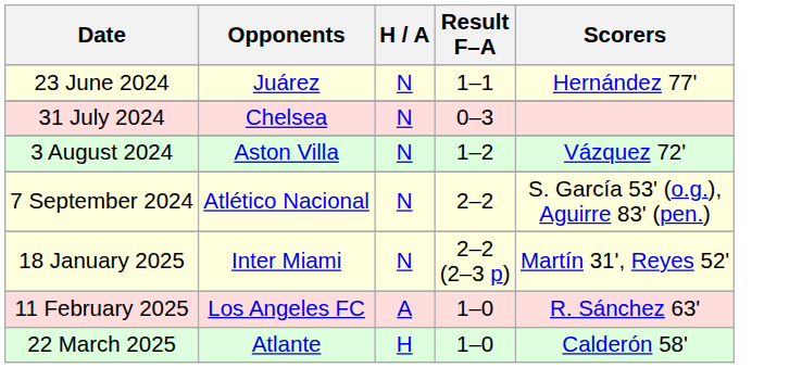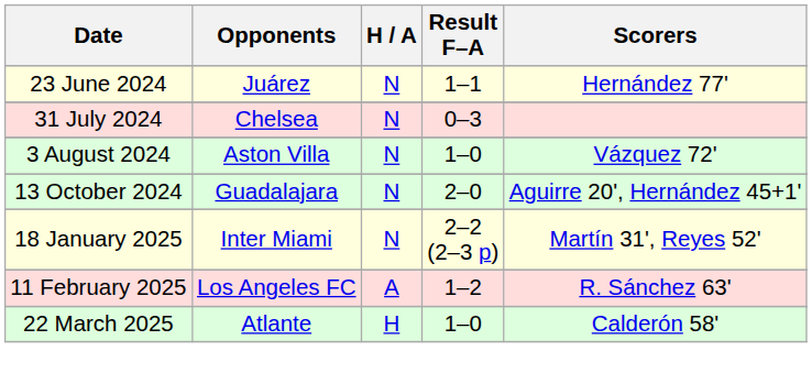3 August 2024 | Result F–A: 1–2 -> 1–0
- row: 7 September 2024 | Atlético Nacional | N | 2–2 | S. García 53' (o.g.), Aguirre 83' (pen.)
+ row: 13 October 2024 | Guadalajara | N | 2–0 | Aguirre 20', Hernández 45+1'
11 February 2025 | Result F–A: 1–0 -> 1–2
